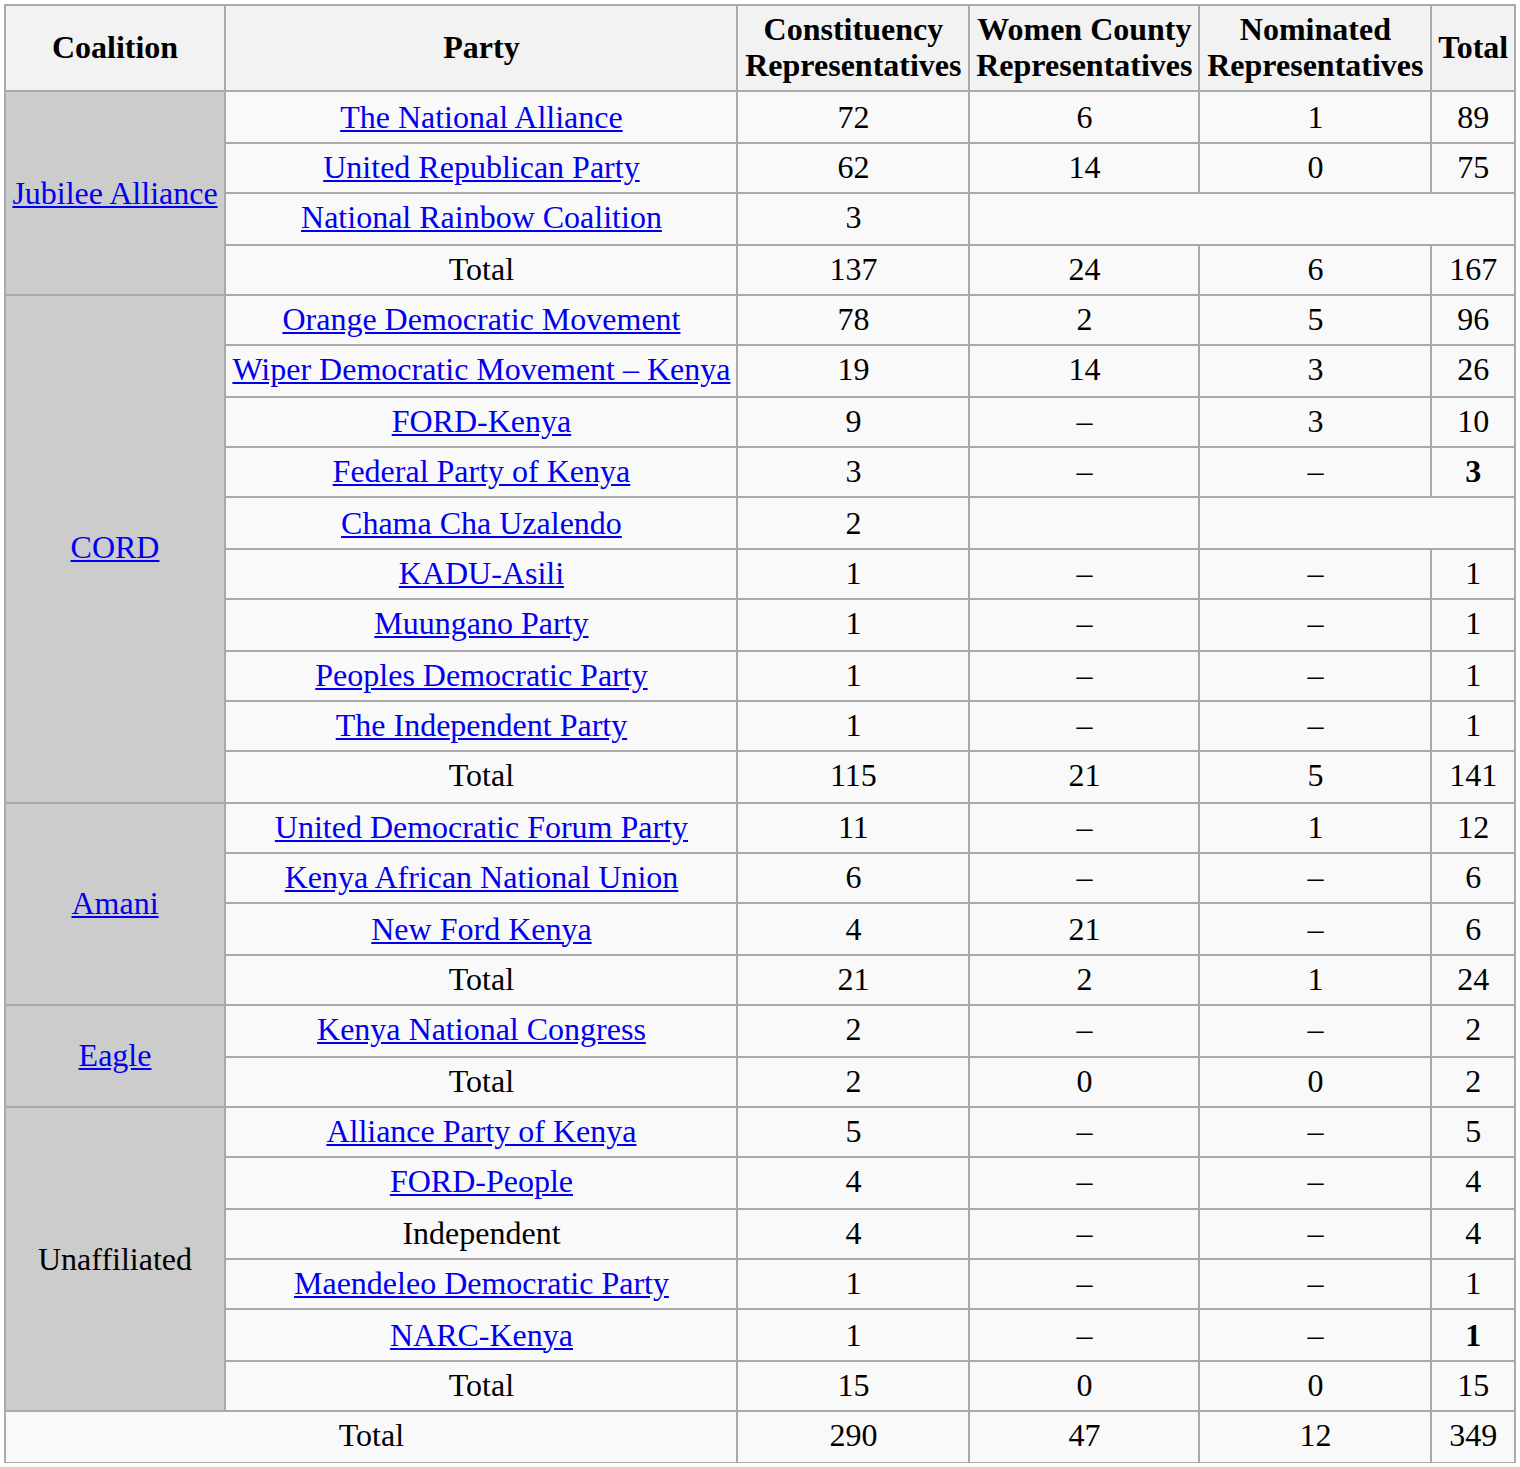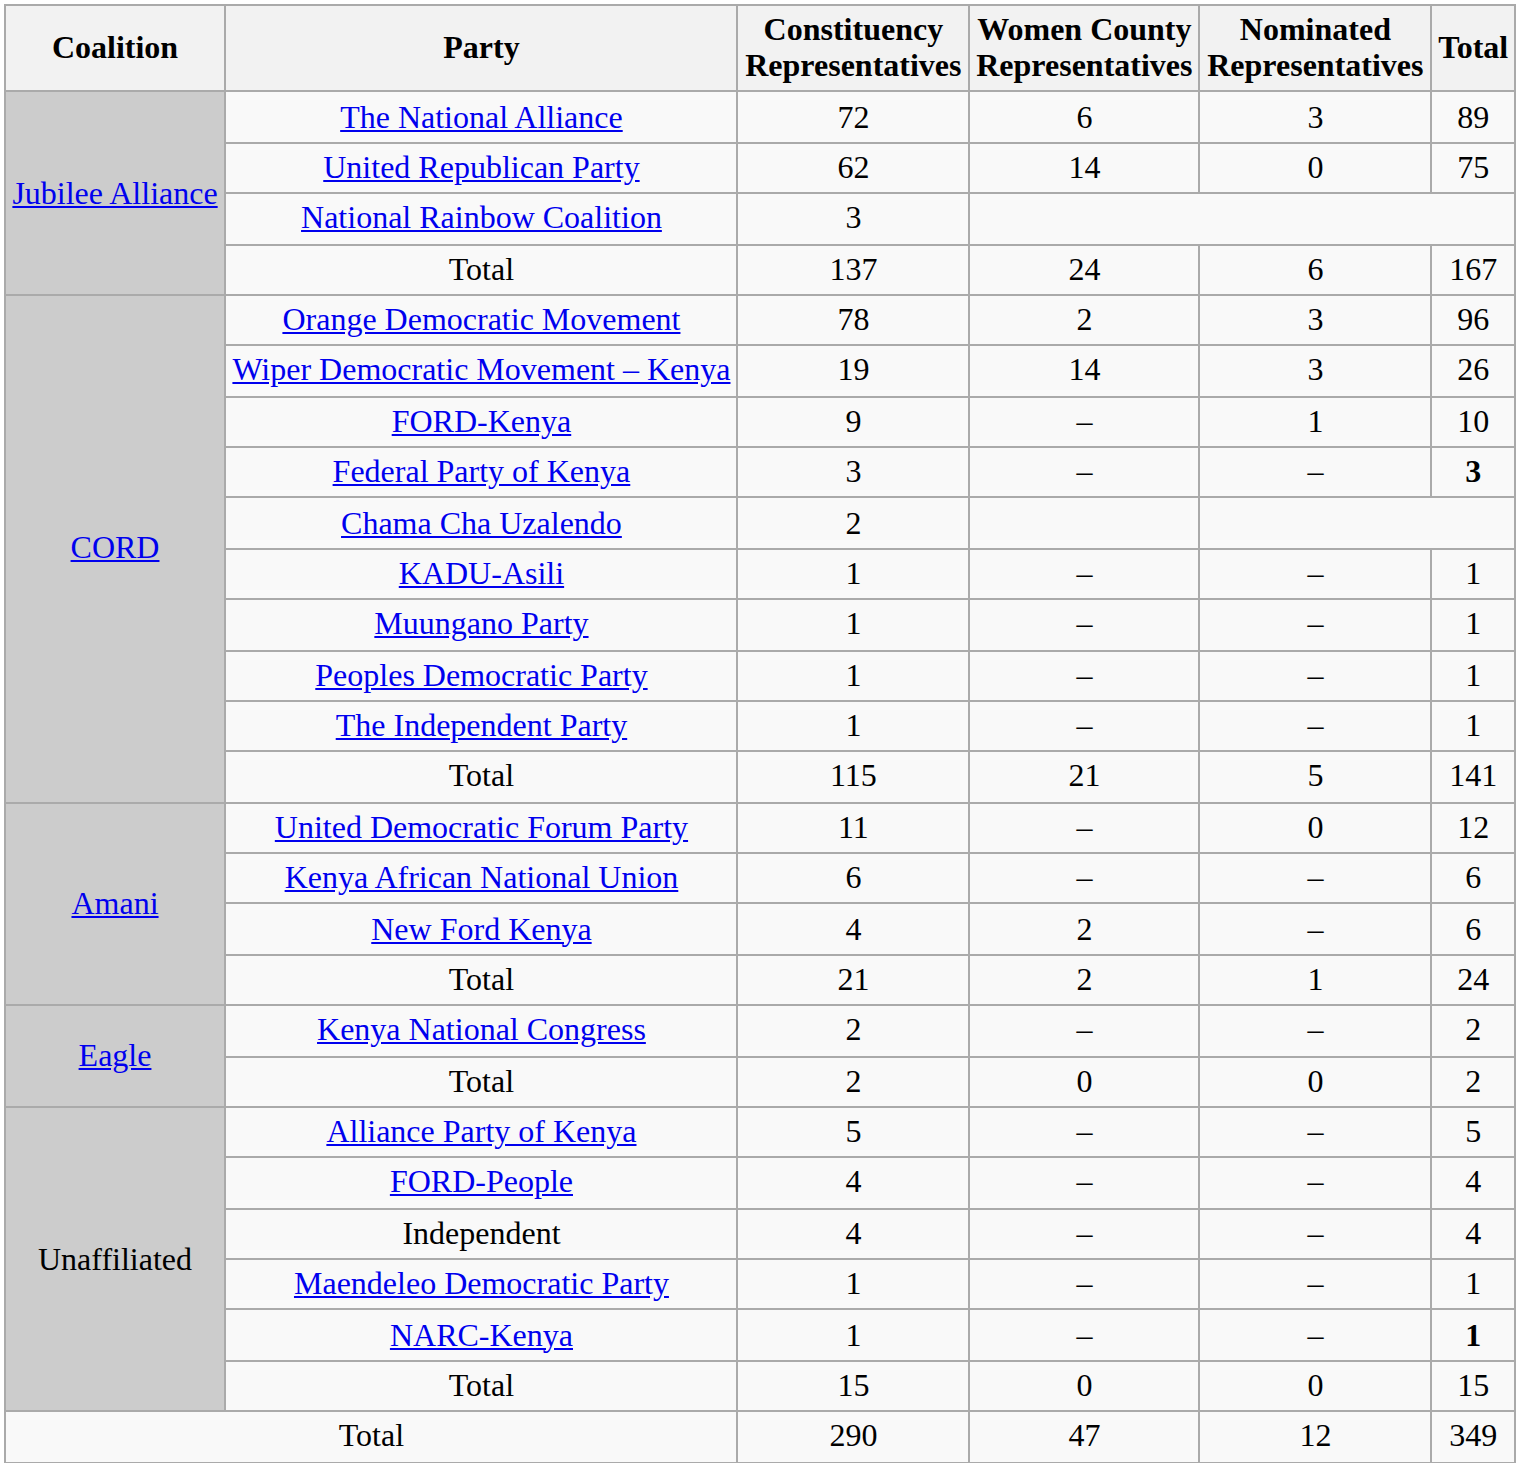The National Alliance | Nominated Representatives: 1 -> 3
Orange Democratic Movement | Nominated Representatives: 5 -> 3
FORD-Kenya | Nominated Representatives: 3 -> 1
United Democratic Forum Party | Nominated Representatives: 1 -> 0
New Ford Kenya | Women County Representatives: 21 -> 2
